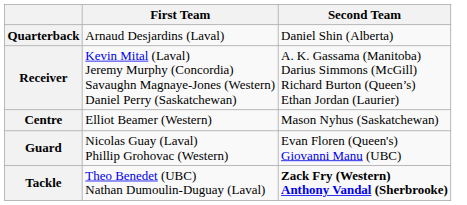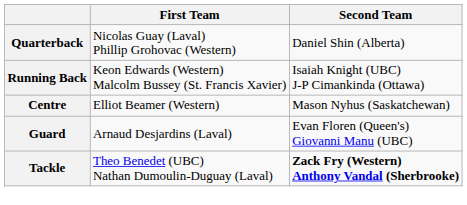Quarterback | First Team: Arnaud Desjardins (Laval) -> Nicolas Guay (Laval) Phillip Grohovac (Western)
+ row: Running Back | Keon Edwards (Western) Malcolm Bussey (St. Francis Xavier) | Isaiah Knight (UBC) J-P Cimankinda (Ottawa)
- row: Receiver | Kevin Mital (Laval) Jeremy Murphy (Concordia) Savaughn Magnaye-Jones (Western) Daniel Perry (Saskatchewan) | A. K. Gassama (Manitoba) Darius Simmons (McGill) Richard Burton (Queen’s) Ethan Jordan (Laurier)
Guard | First Team: Nicolas Guay (Laval) Phillip Grohovac (Western) -> Arnaud Desjardins (Laval)
